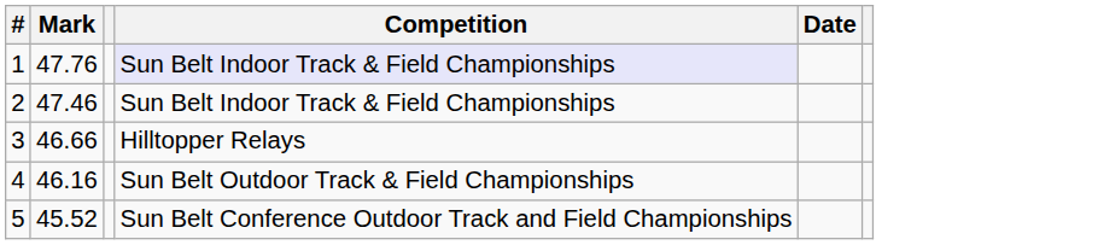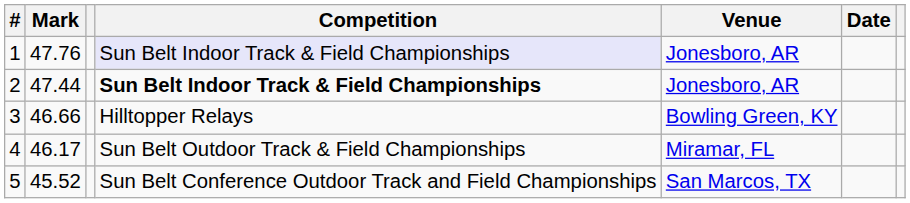+ column: Venue | Jonesboro, AR | Jonesboro, AR | Bowling Green, KY | Miramar, FL | San Marcos, TX
2 | Mark: 47.46 -> 47.44
2 | Competition: normal -> bold
4 | Mark: 46.16 -> 46.17
